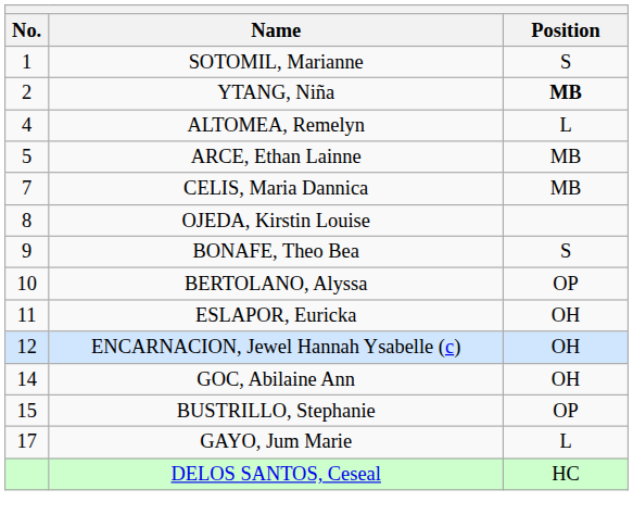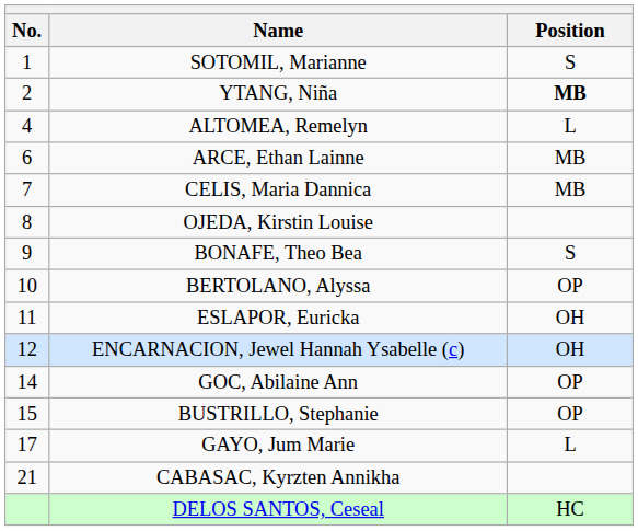ARCE, Ethan Lainne | No.: 5 -> 6
GOC, Abilaine Ann | Position: OH -> OP
+ row: 21 | CABASAC, Kyrzten Annikha
